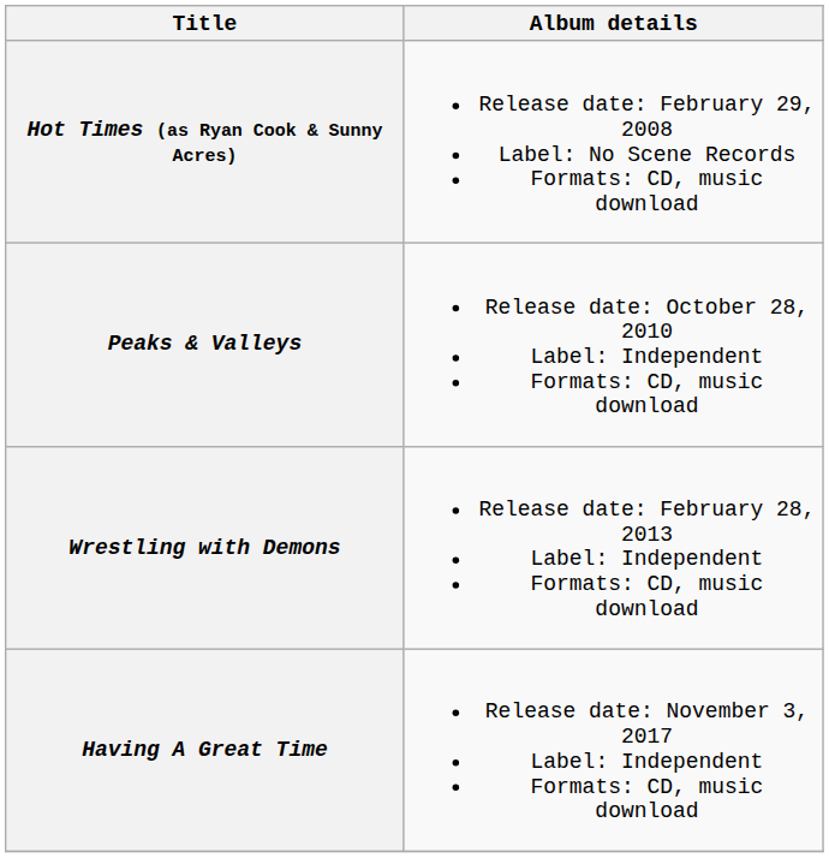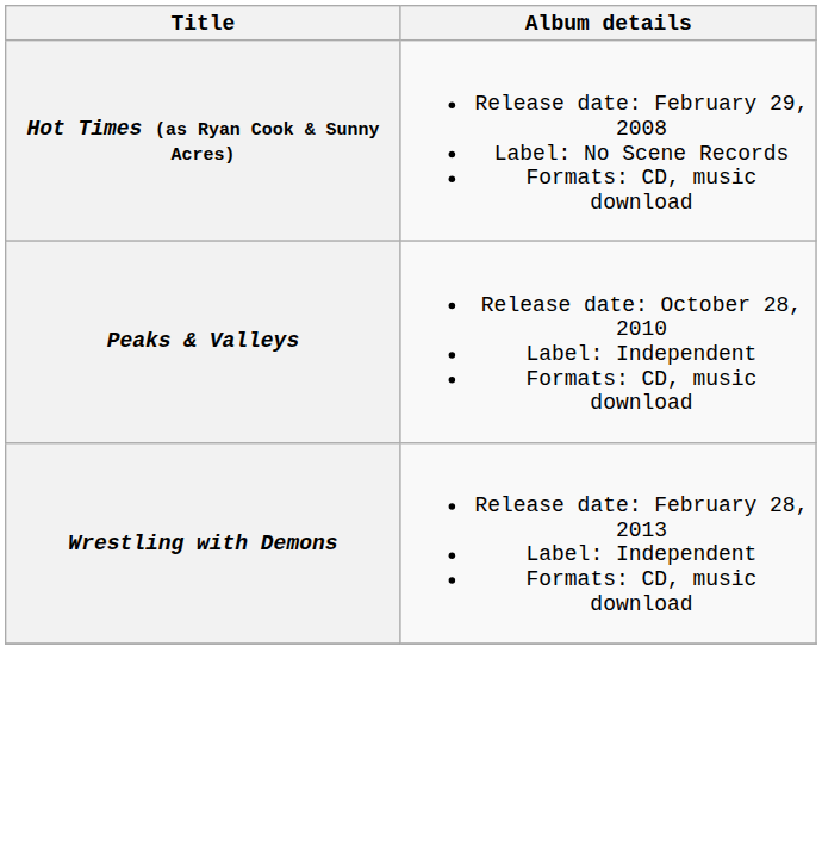- row: Having A Great Time | Release date: November 3, 2017 Label: Independent Formats: CD, music download
